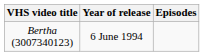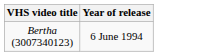- column: Episodes
